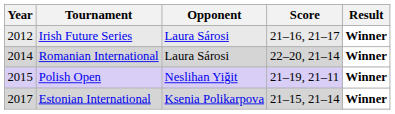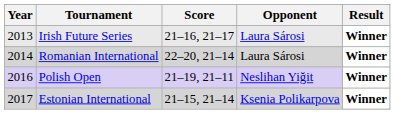columns swapped: Opponent <-> Score
Irish Future Series | Year: 2012 -> 2013
Polish Open | Year: 2015 -> 2016
